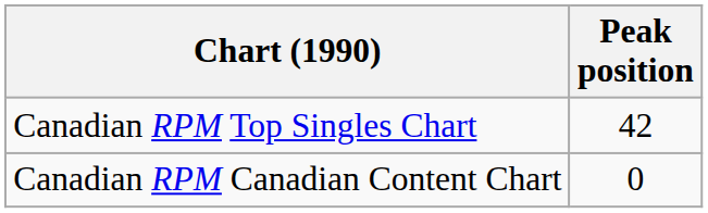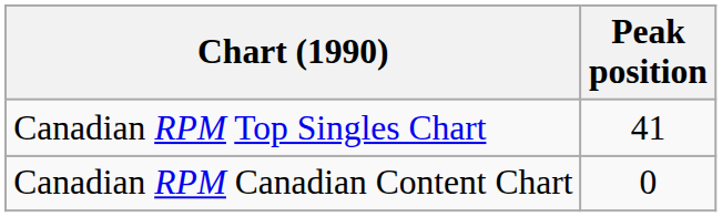Canadian RPM Top Singles Chart | Peak position: 42 -> 41
